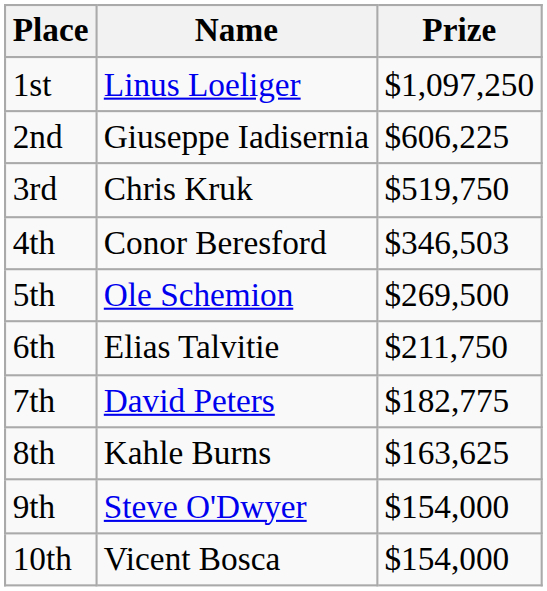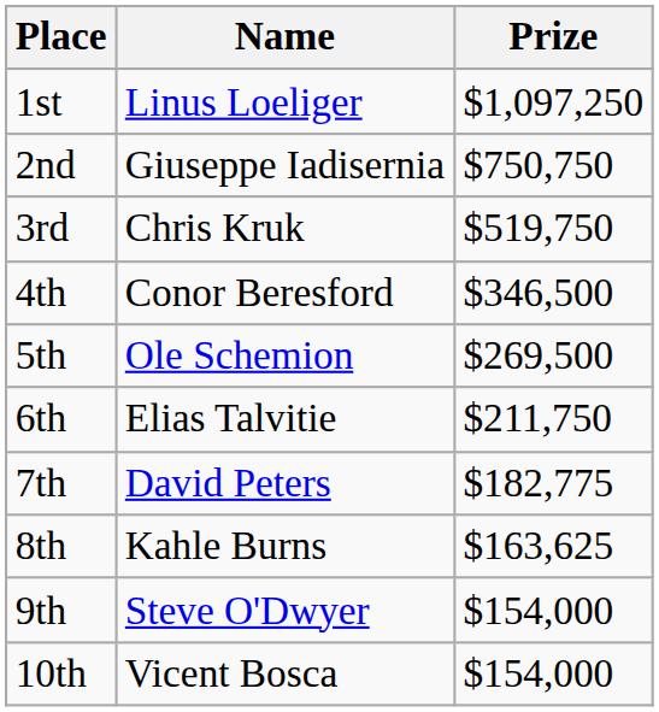2nd | Prize: $606,225 -> $750,750
4th | Prize: $346,503 -> $346,500
